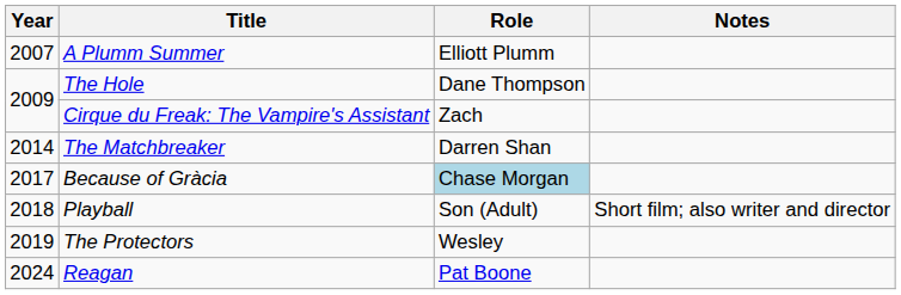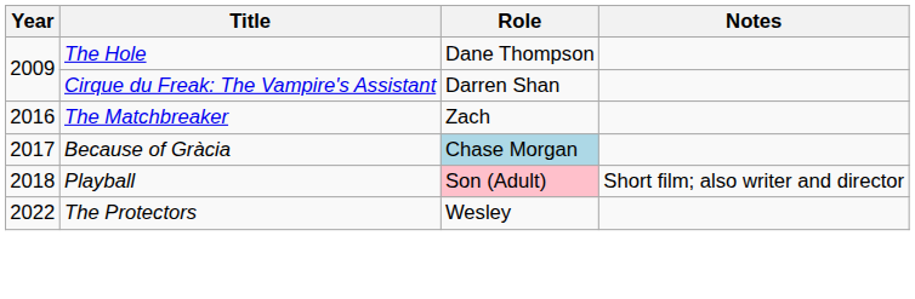- row: 2007 | A Plumm Summer | Elliott Plumm
Cirque du Freak: The Vampire's Assistant | Role: Zach -> Darren Shan
The Matchbreaker | Year: 2014 -> 2016
The Matchbreaker | Role: Darren Shan -> Zach
Playball | Role: no background -> pink background
The Protectors | Year: 2019 -> 2022
- row: 2024 | Reagan | Pat Boone
